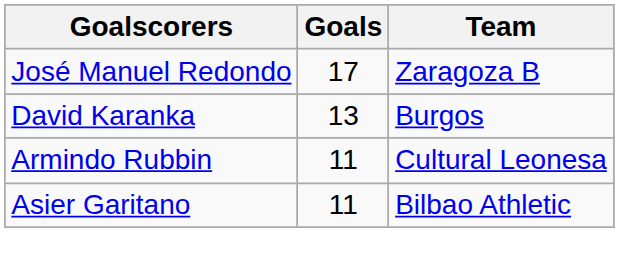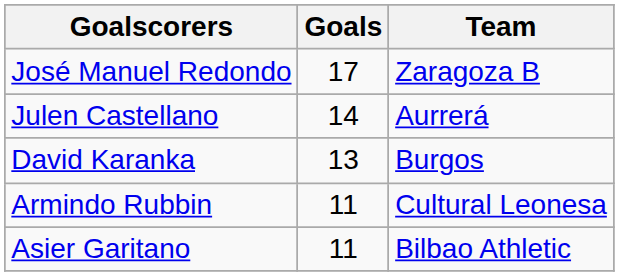+ row: Julen Castellano | 14 | Aurrerá
